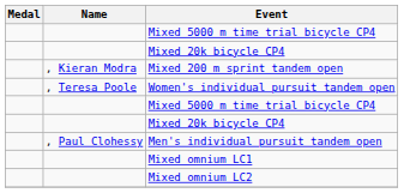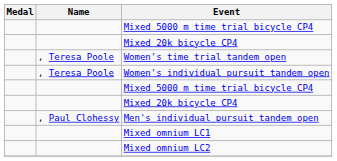- row: , Kieran Modra | Mixed 200 m sprint tandem open
+ row: , Teresa Poole | Women's time trial tandem open
